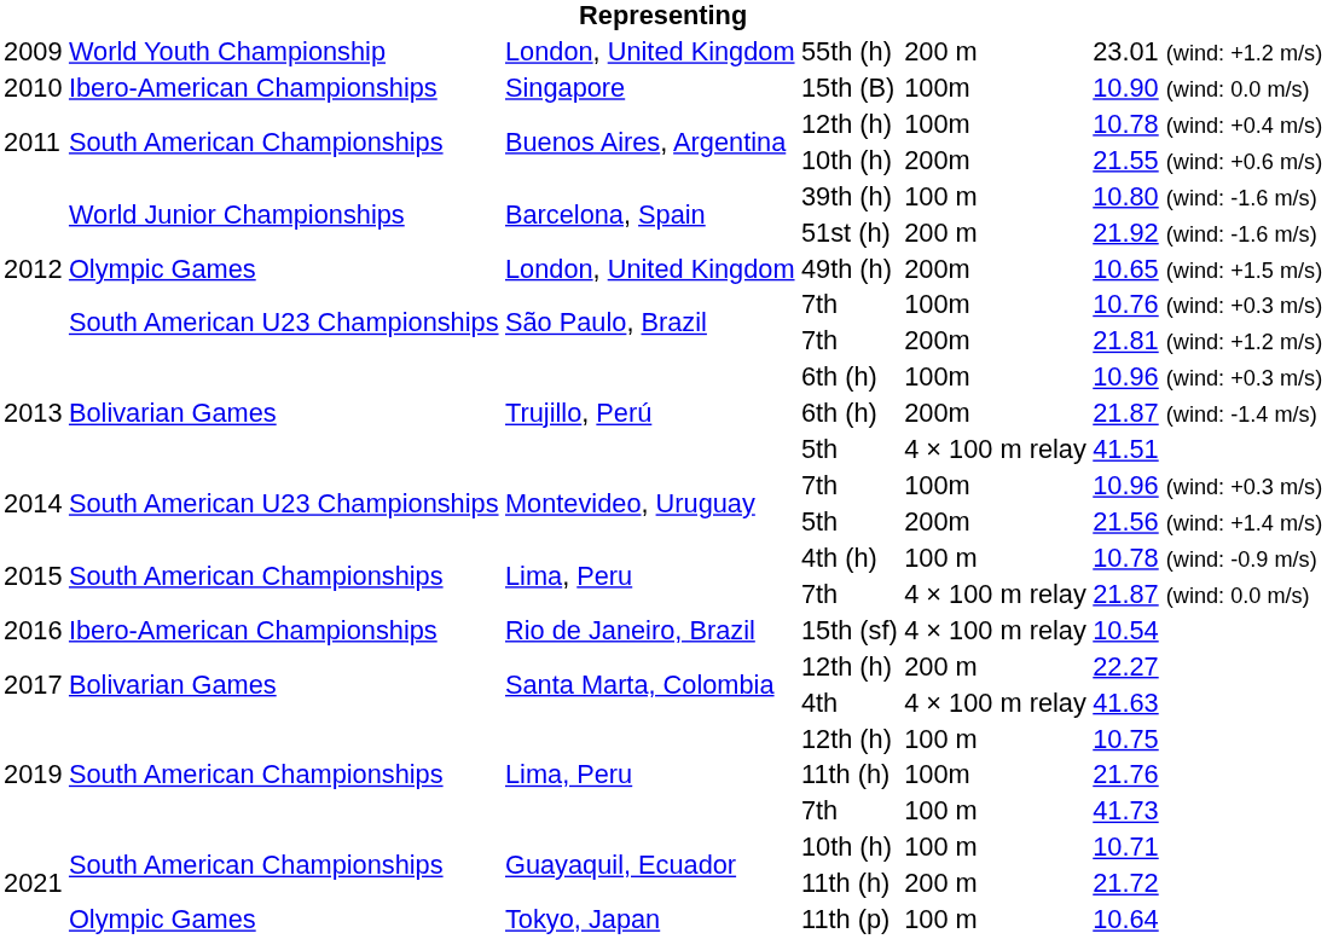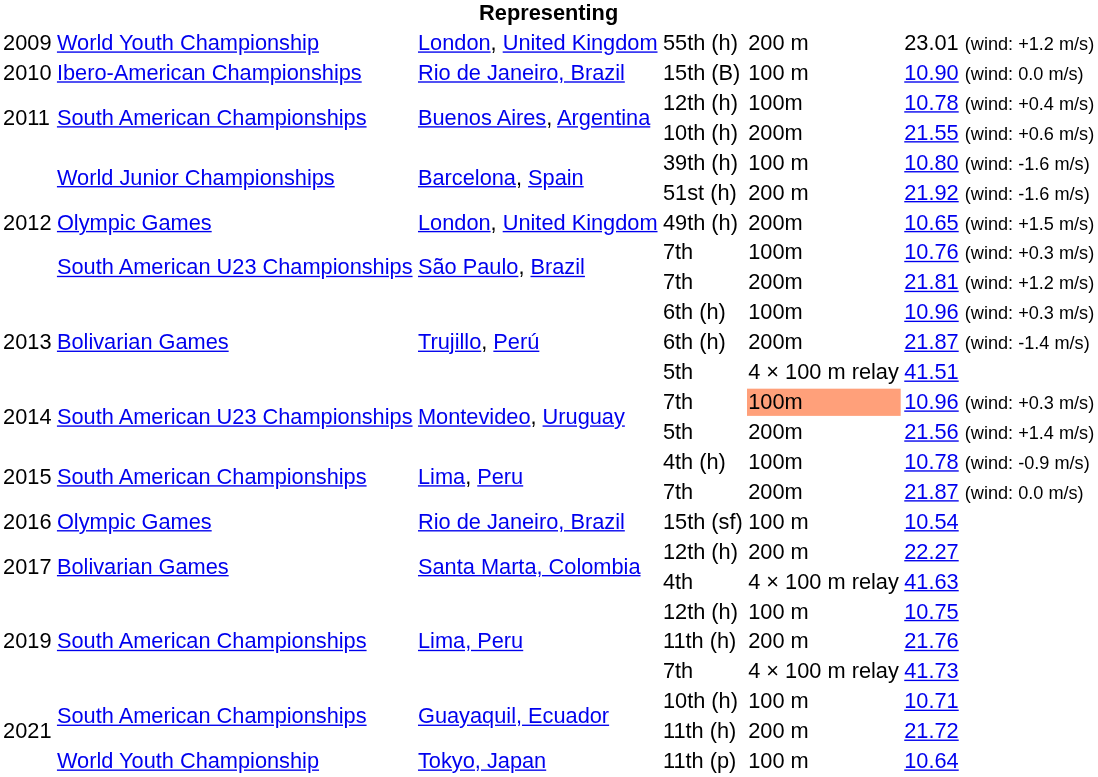15th (B) | column 3: Singapore -> Rio de Janeiro, Brazil
15th (B) | column 5: 100m -> 100 m
2014 / 7th | column 5: no background -> lightsalmon background
4th (h) | column 5: 100 m -> 100m
2015 / 7th | column 5: 4 × 100 m relay -> 200m
15th (sf) | column 2: Ibero-American Championships -> Olympic Games
15th (sf) | column 5: 4 × 100 m relay -> 100 m
2019 / 11th (h) | column 5: 100m -> 200 m
2019 / 7th | column 5: 100 m -> 4 × 100 m relay
11th (p) | column 2: Olympic Games -> World Youth Championship
